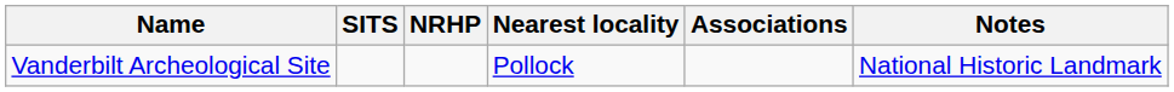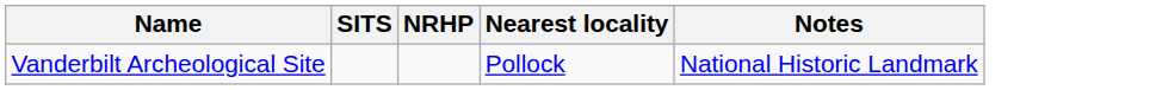- column: Associations
